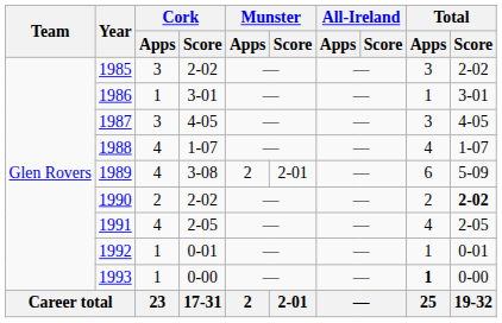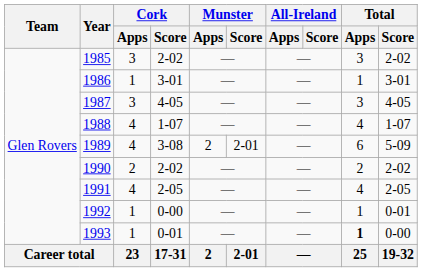1990 | Total / Score: bold -> normal
1992 | Cork / Score: 0-01 -> 0-00
1993 | Cork / Score: 0-00 -> 0-01
